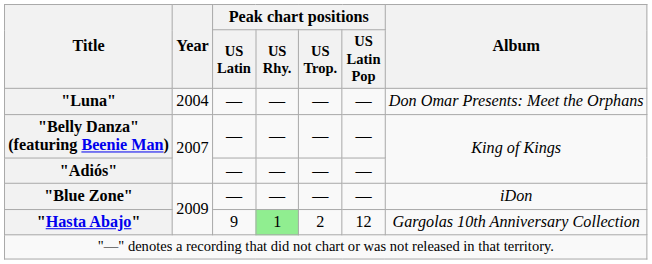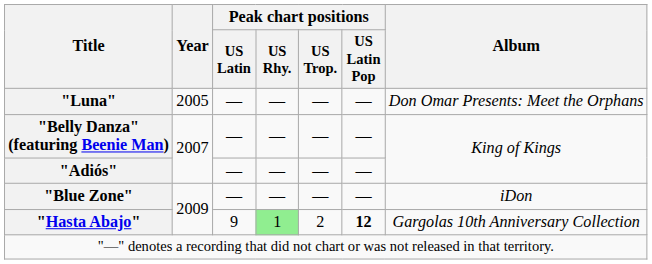"Luna" | Year: 2004 -> 2005
"Hasta Abajo" | Peak chart positions / US Latin Pop: normal -> bold
